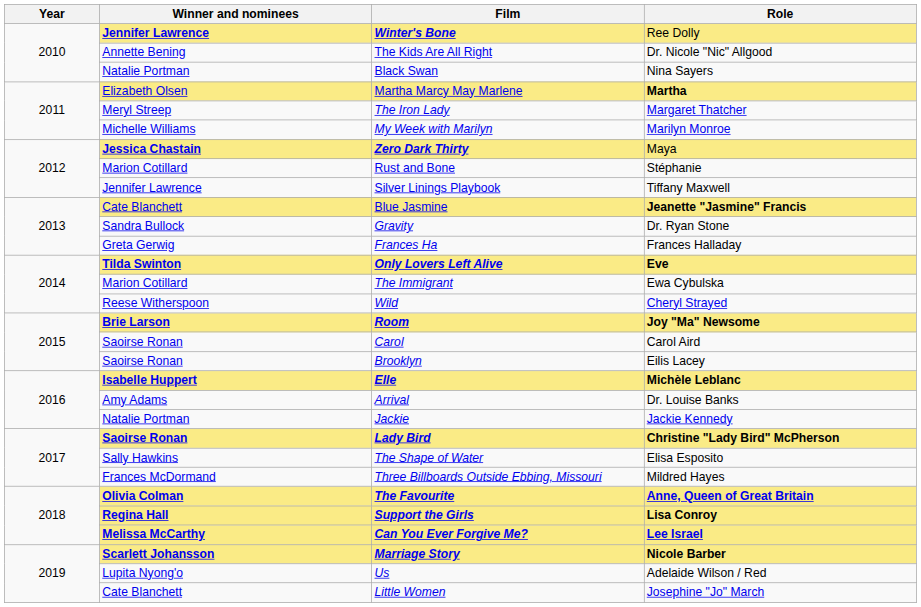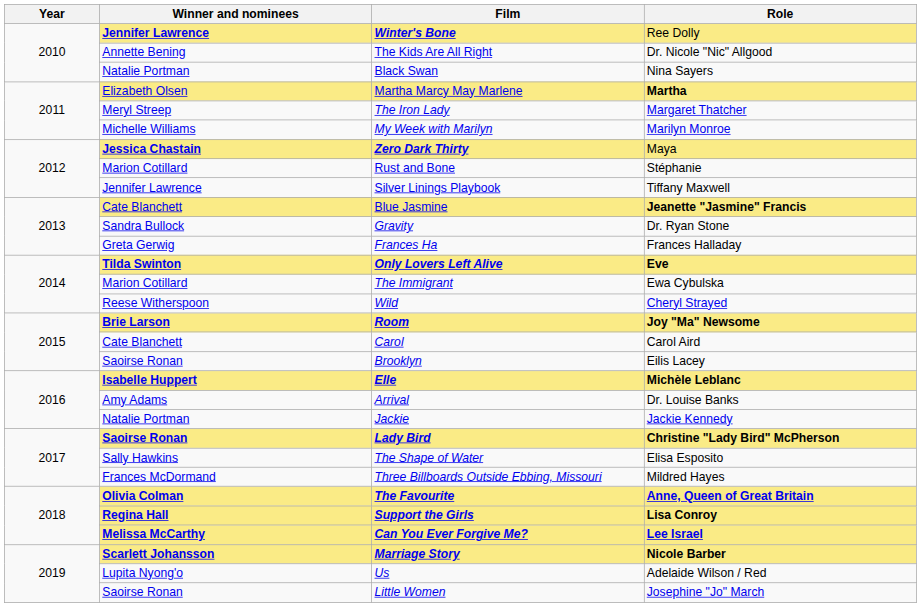Carol | Winner and nominees: Saoirse Ronan -> Cate Blanchett
Little Women | Winner and nominees: Cate Blanchett -> Saoirse Ronan
